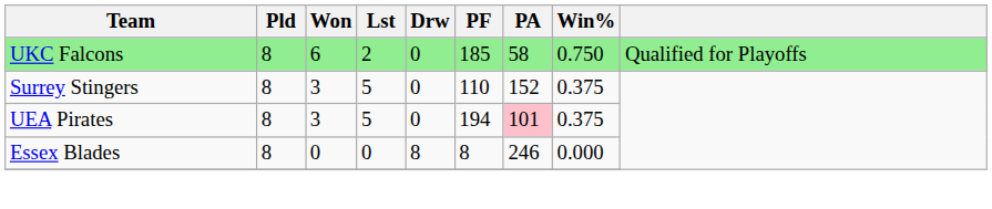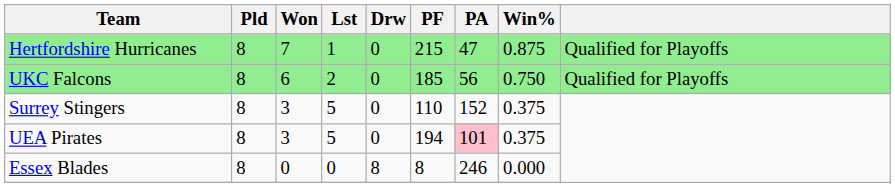+ row: Hertfordshire Hurricanes | 8 | 7 | 1 | 0 | 215 | 47 | 0.875 | Qualified for Playoffs
UKC Falcons | PA: 58 -> 56
